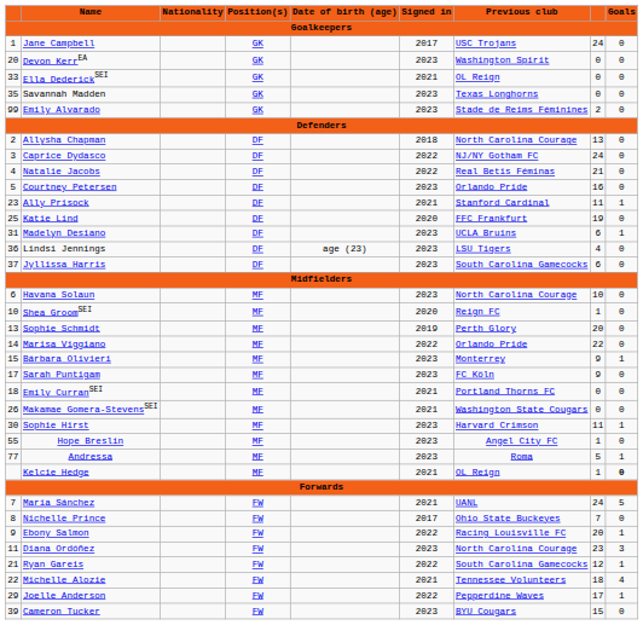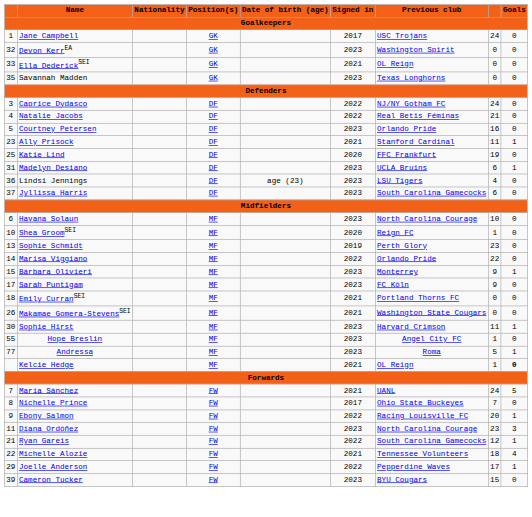Devon KerrEA | column 1: 20 -> 32
- row: 99 | Emily Alvarado | GK | 2023 | Stade de Reims Féminines | 2 | 0
- row: 2 | Allysha Chapman | DF | 2018 | North Carolina Courage | 13 | 0
Sophie Schmidt | column 8: 20 -> 23
